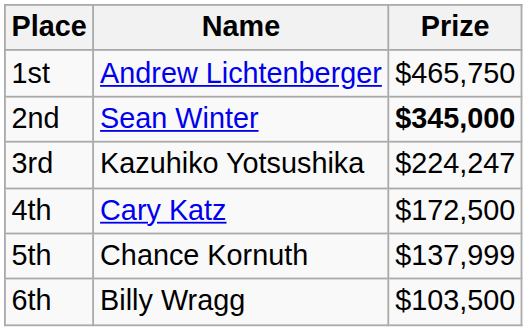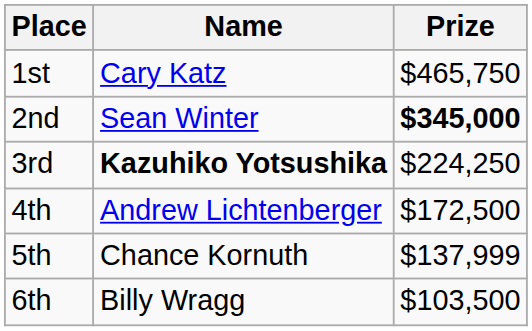1st | Name: Andrew Lichtenberger -> Cary Katz
3rd | Name: normal -> bold
3rd | Prize: $224,247 -> $224,250
4th | Name: Cary Katz -> Andrew Lichtenberger
